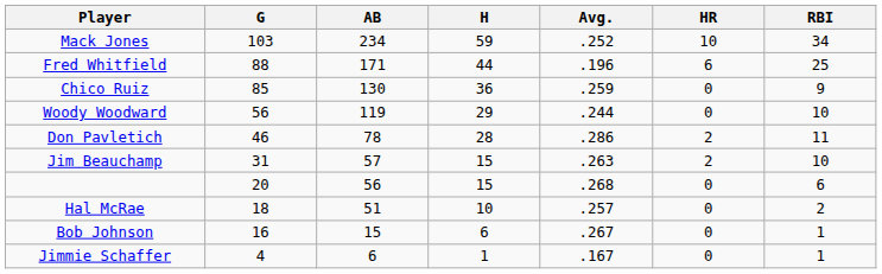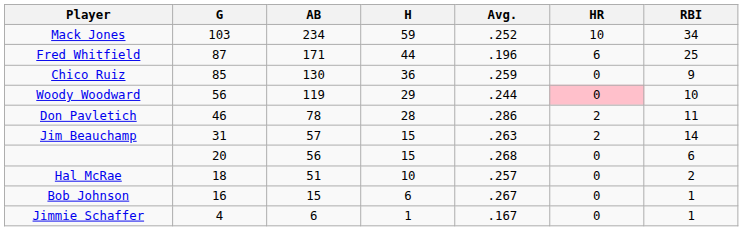Fred Whitfield | G: 88 -> 87
Woody Woodward | HR: no background -> pink background
Jim Beauchamp | RBI: 10 -> 14
